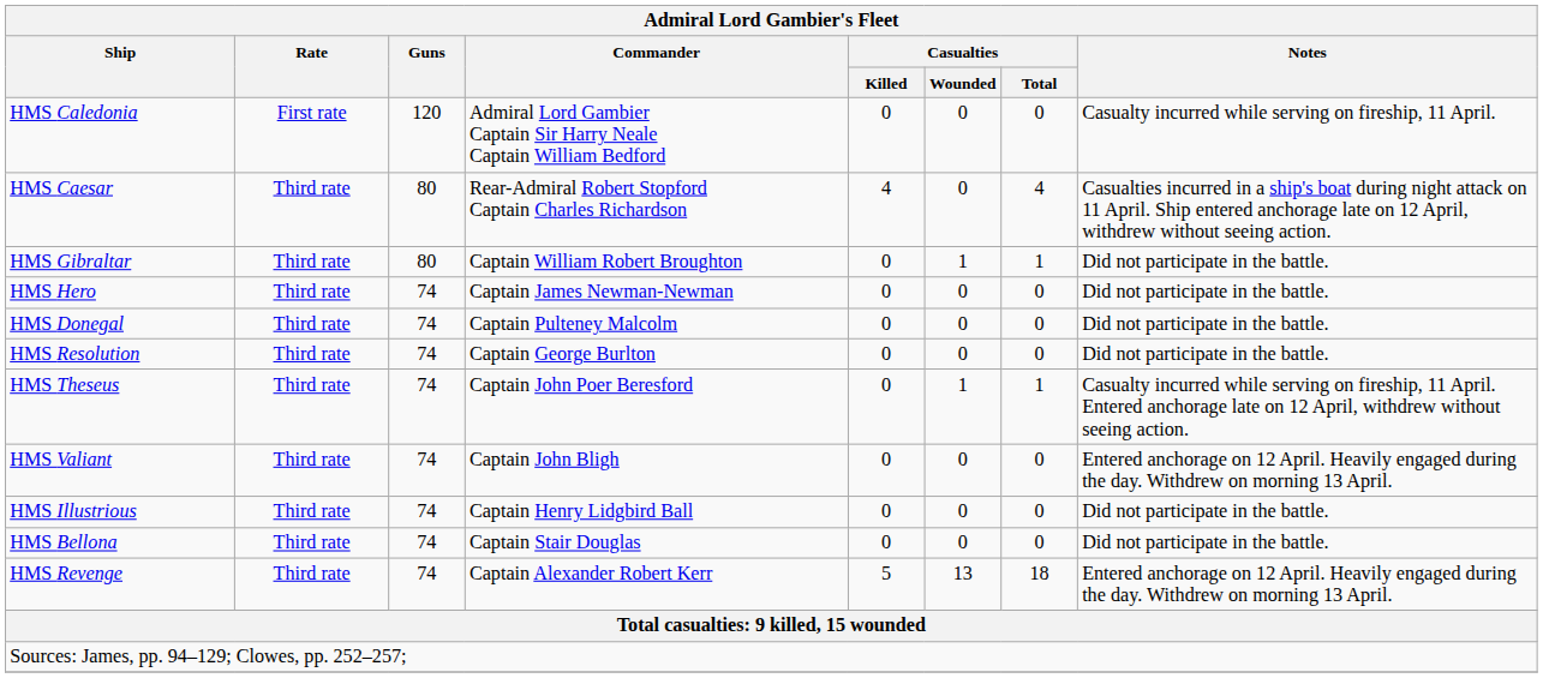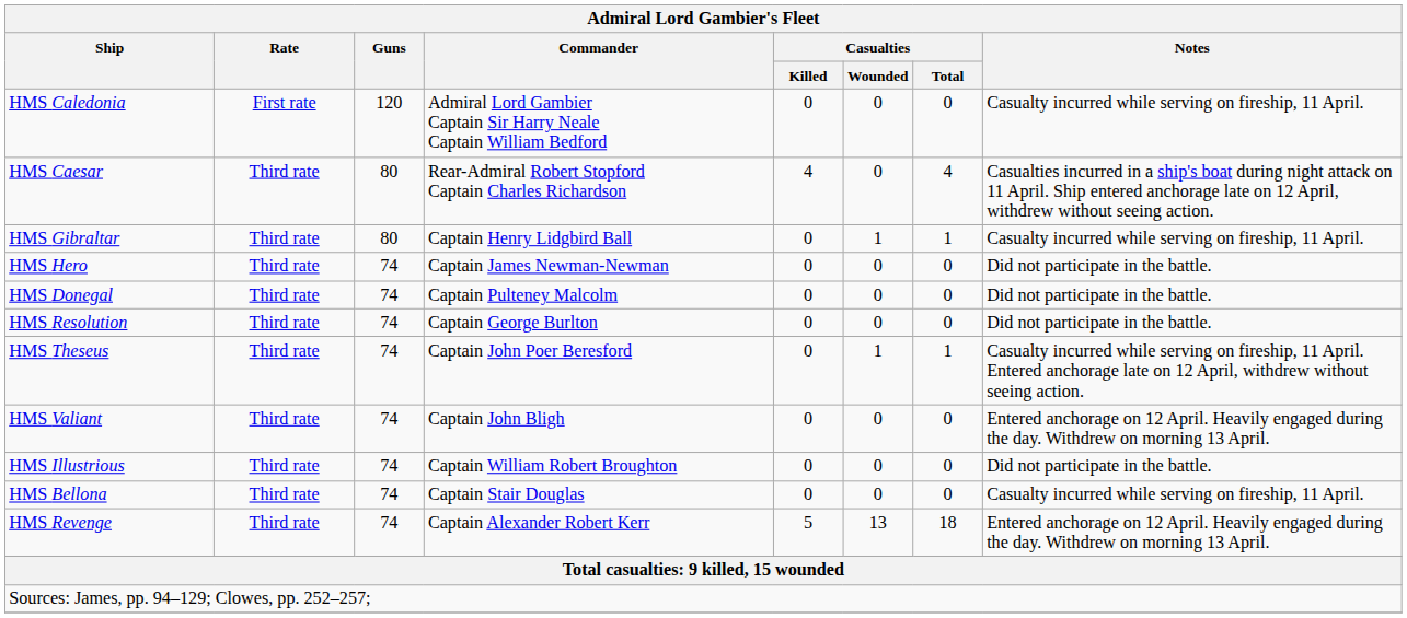HMS Gibraltar | Commander: Captain William Robert Broughton -> Captain Henry Lidgbird Ball
HMS Gibraltar | Notes: Did not participate in the battle. -> Casualty incurred while serving on fireship, 11 April.
HMS Illustrious | Commander: Captain Henry Lidgbird Ball -> Captain William Robert Broughton
HMS Bellona | Notes: Did not participate in the battle. -> Casualty incurred while serving on fireship, 11 April.
